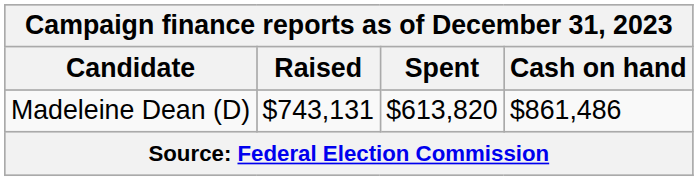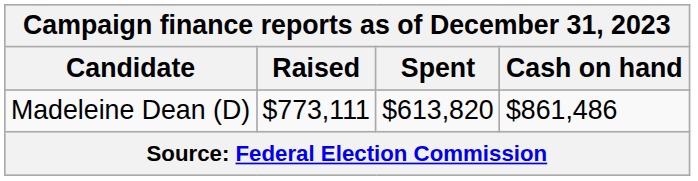Madeleine Dean (D) | Raised: $743,131 -> $773,111
